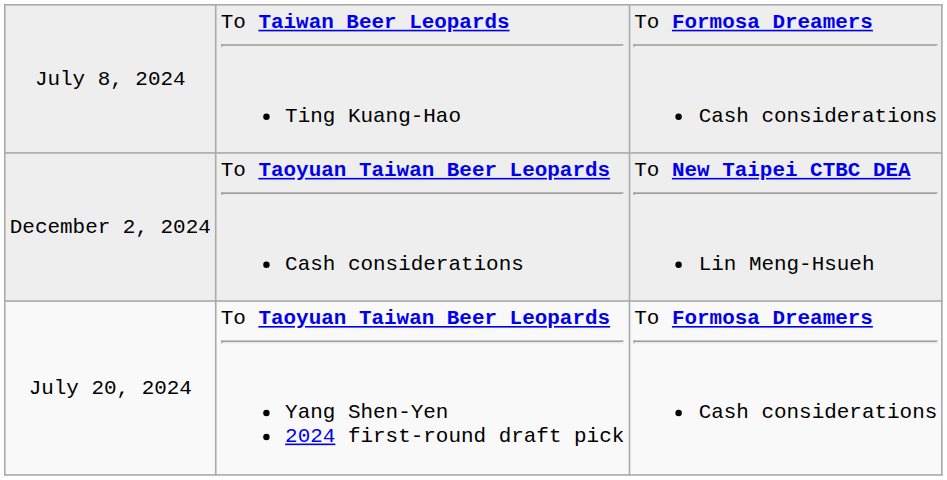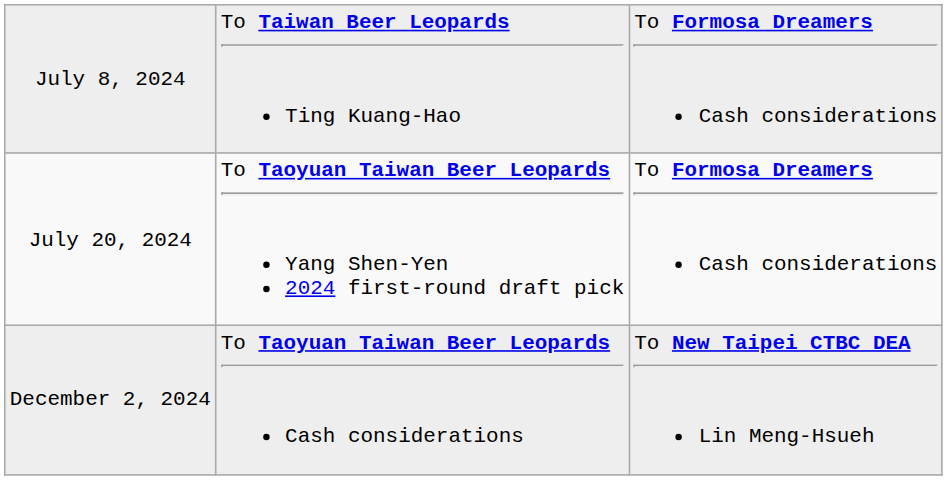rows swapped: July 20, 2024 <-> December 2, 2024
